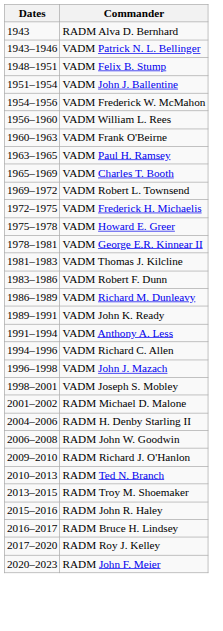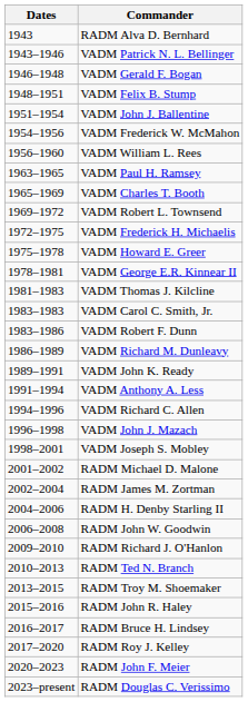+ row: 1946–1948 | VADM Gerald F. Bogan
- row: 1960–1963 | VADM Frank O'Beirne
+ row: 1983–1983 | VADM Carol C. Smith, Jr.
+ row: 2002–2004 | RADM James M. Zortman
+ row: 2023–present | RADM Douglas C. Verissimo
